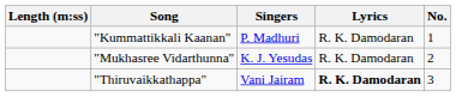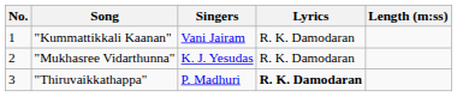columns swapped: No. <-> Length (m:ss)
"Kummattikkali Kaanan" | Singers: P. Madhuri -> Vani Jairam
"Thiruvaikkathappa" | Singers: Vani Jairam -> P. Madhuri
